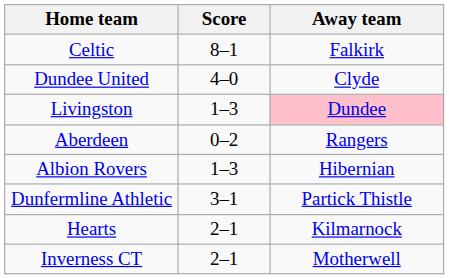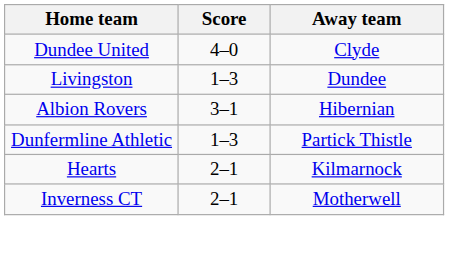- row: Celtic | 8–1 | Falkirk
Livingston | Away team: pink background -> no background
- row: Aberdeen | 0–2 | Rangers
Albion Rovers | Score: 1–3 -> 3–1
Dunfermline Athletic | Score: 3–1 -> 1–3
